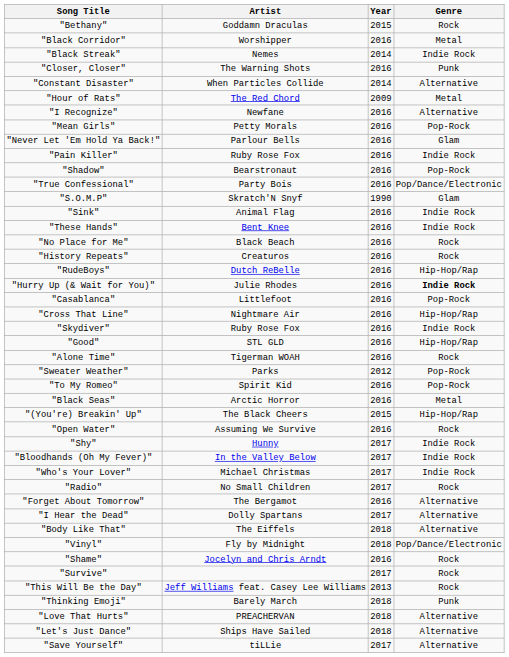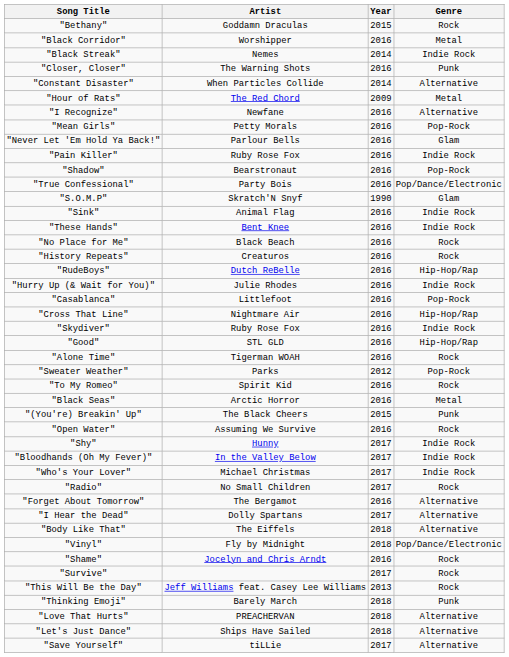"Hurry Up (& Wait for You)" | Genre: bold -> normal
"To My Romeo" | Genre: Pop-Rock -> Rock
"(You're) Breakin' Up" | Genre: Hip-Hop/Rap -> Punk
